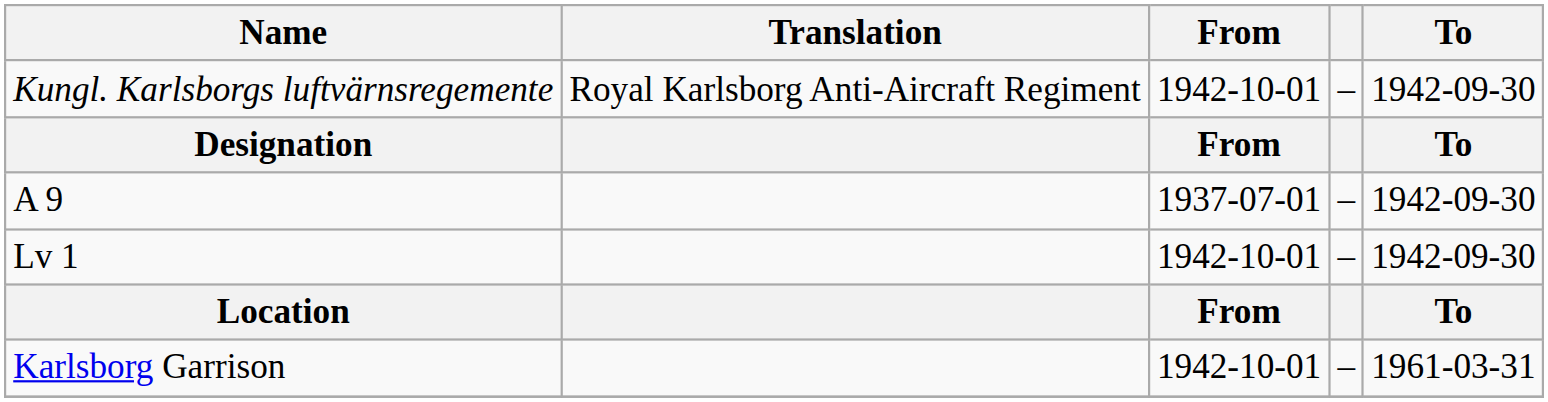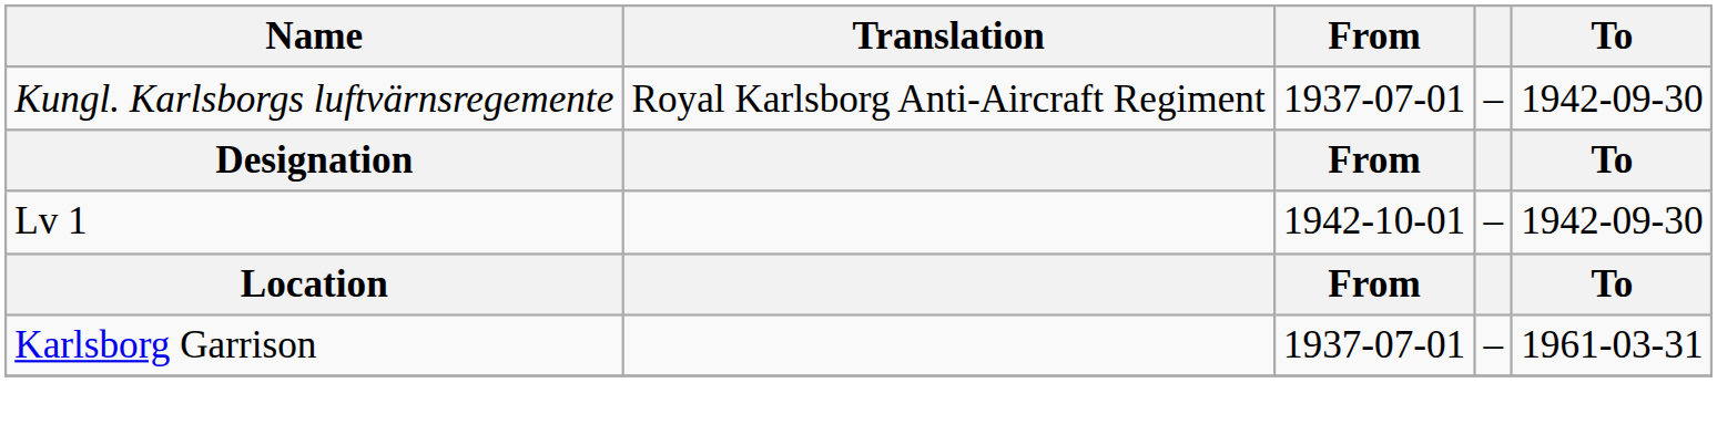Kungl. Karlsborgs luftvärnsregemente | From: 1942-10-01 -> 1937-07-01
- row: A 9 | 1937-07-01 | – | 1942-09-30
Karlsborg Garrison | From: 1942-10-01 -> 1937-07-01
